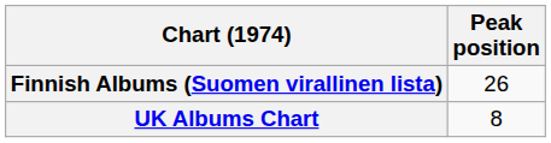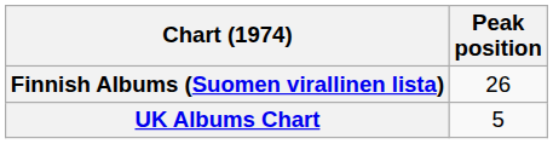UK Albums Chart | Peak position: 8 -> 5
